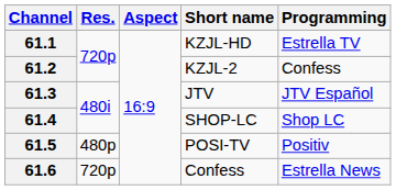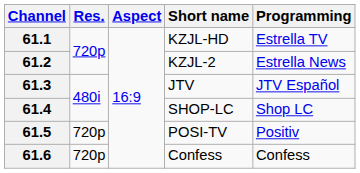61.2 | Programming: Confess -> Estrella News
61.5 | Res.: 480p -> 720p
61.6 | Programming: Estrella News -> Confess
